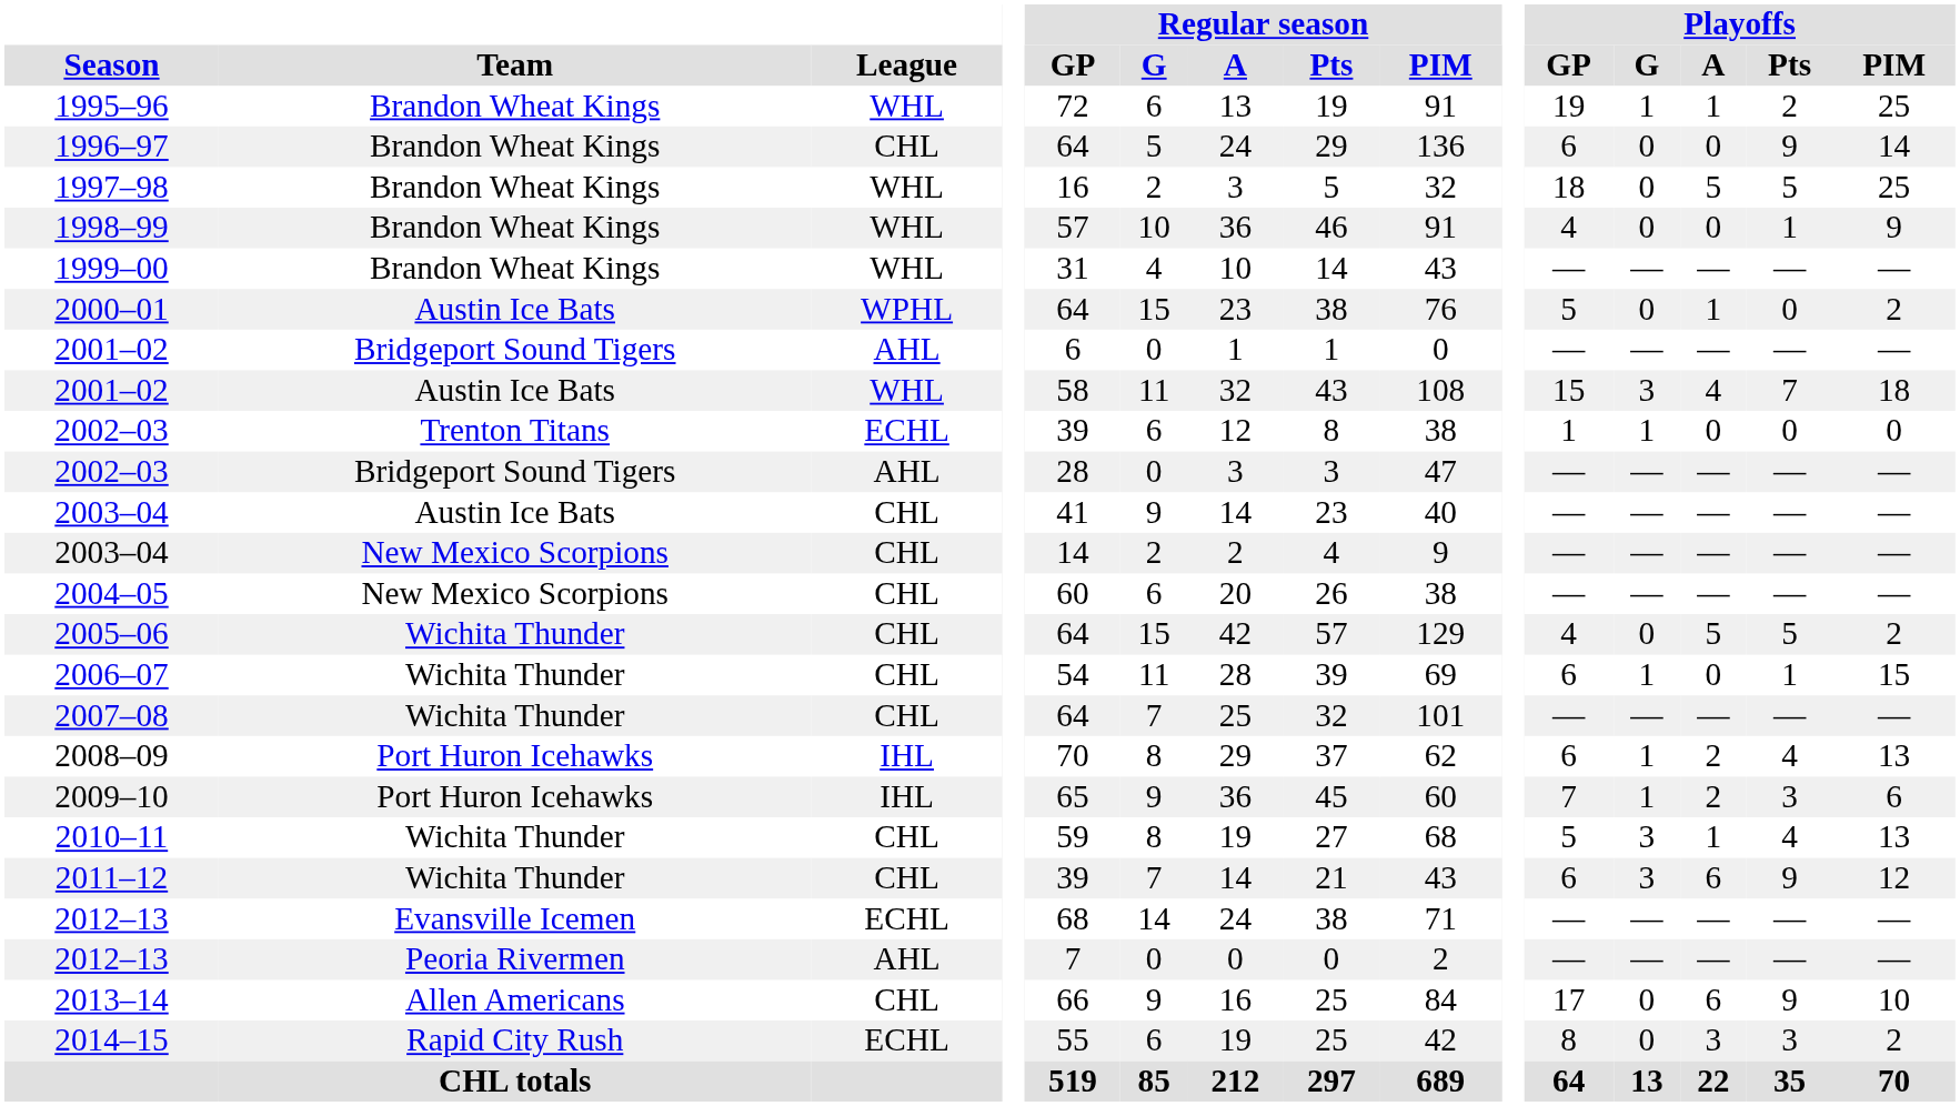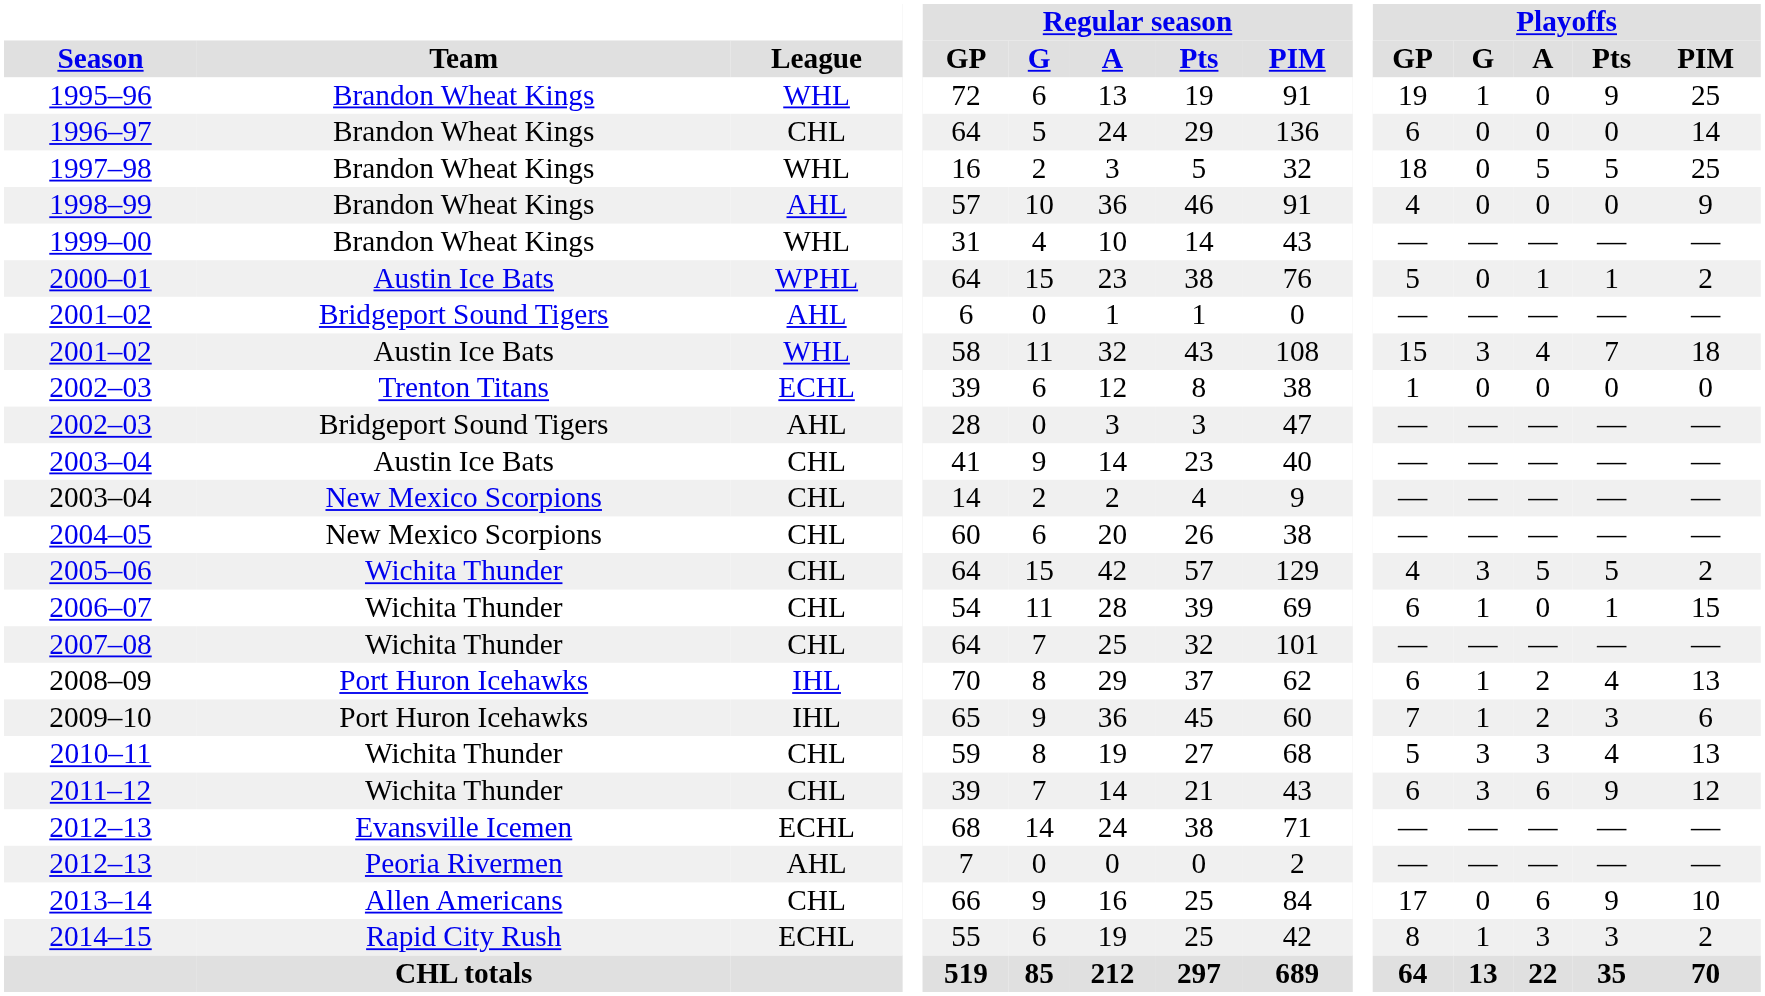1995–96 | Playoffs / A: 1 -> 0
1995–96 | Playoffs / Pts: 2 -> 9
1996–97 | Playoffs / Pts: 9 -> 0
1998–99 | League: WHL -> AHL
1998–99 | Playoffs / Pts: 1 -> 0
2000–01 | Playoffs / Pts: 0 -> 1
2002–03 / Trenton Titans | Playoffs / G: 1 -> 0
2005–06 | Playoffs / G: 0 -> 3
2010–11 | Playoffs / A: 1 -> 3
2014–15 | Playoffs / G: 0 -> 1
